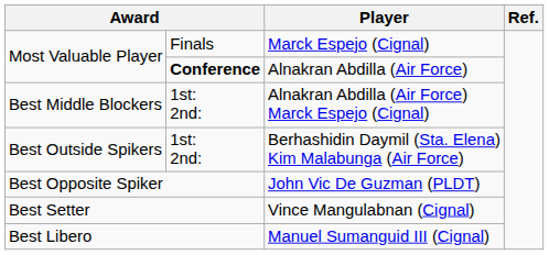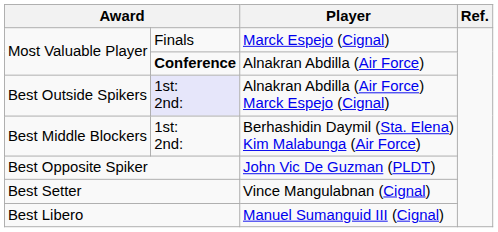Alnakran Abdilla (Air Force) Marck Espejo (Cignal) | column 1: Best Middle Blockers -> Best Outside Spikers
Alnakran Abdilla (Air Force) Marck Espejo (Cignal) | column 2: no background -> lavender background
Berhashidin Daymil (Sta. Elena) Kim Malabunga (Air Force) | column 1: Best Outside Spikers -> Best Middle Blockers
